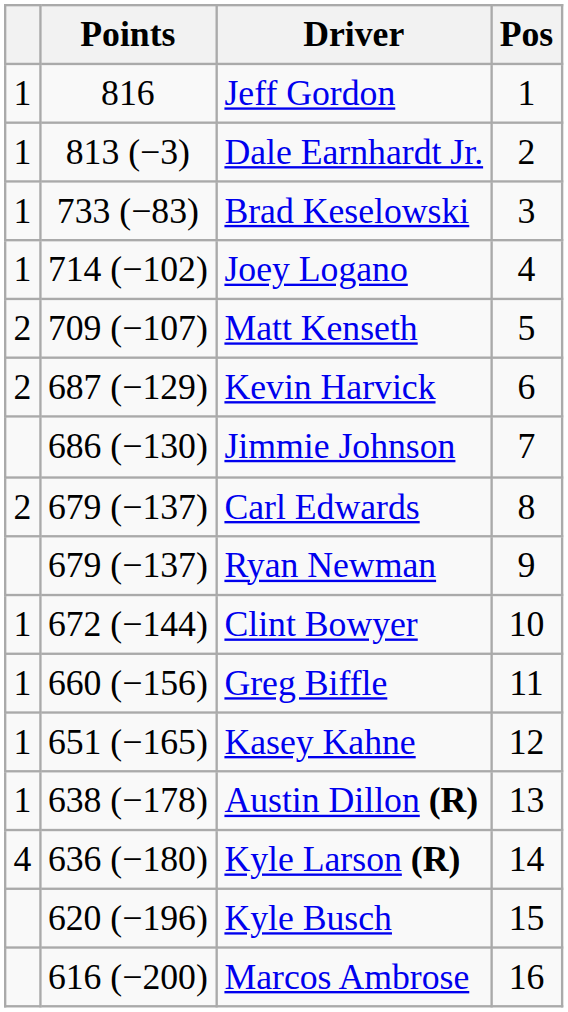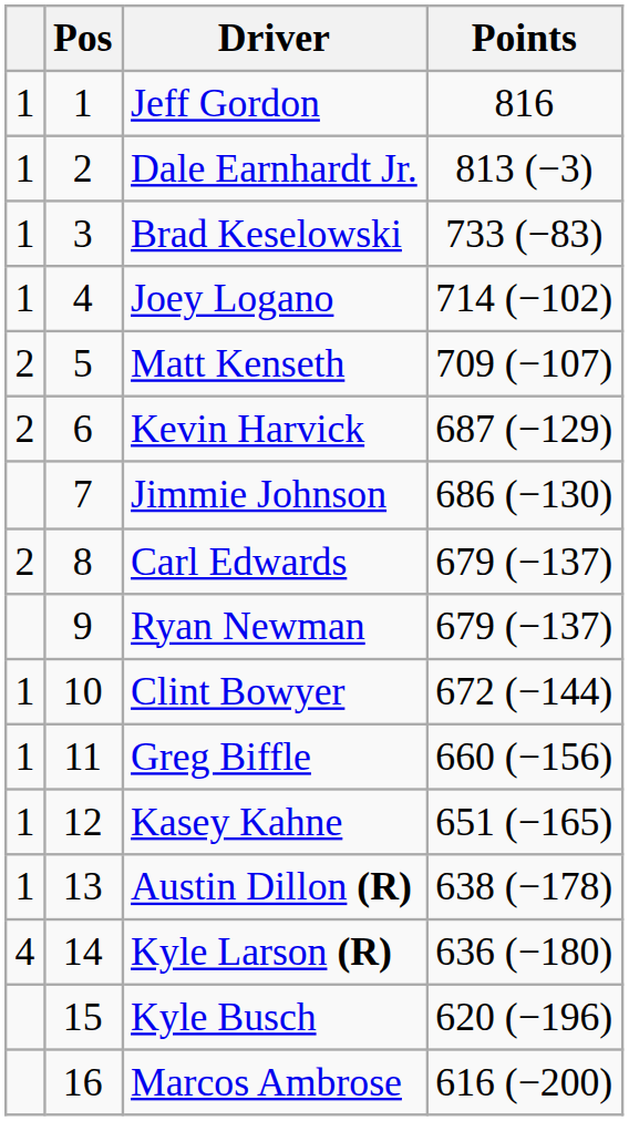columns swapped: Pos <-> Points
